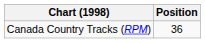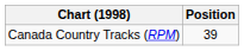Canada Country Tracks (RPM) | Position: 36 -> 39
